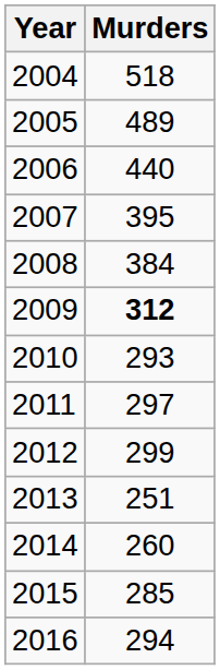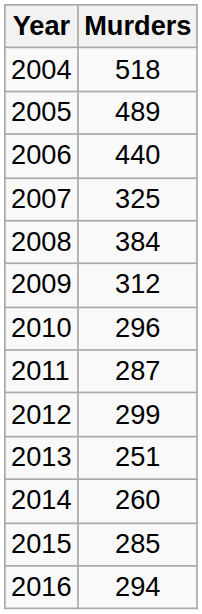2007 | Murders: 395 -> 325
2009 | Murders: bold -> normal
2010 | Murders: 293 -> 296
2011 | Murders: 297 -> 287
